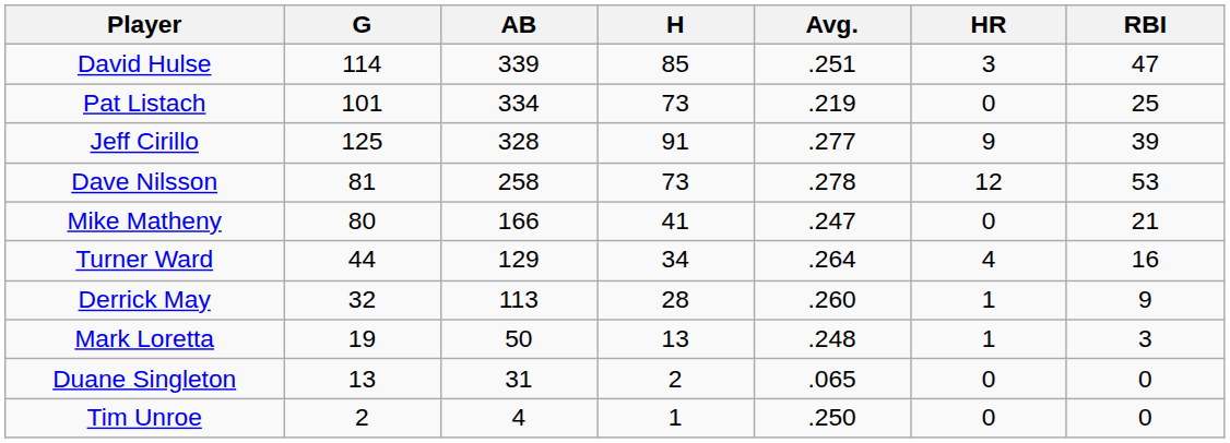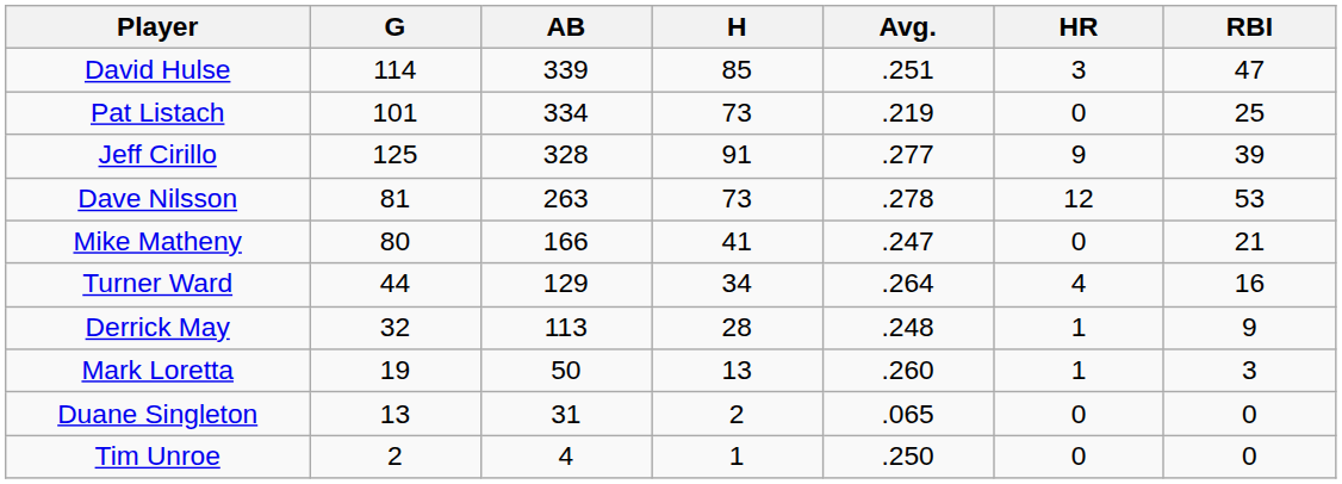Dave Nilsson | AB: 258 -> 263
Derrick May | Avg.: .260 -> .248
Mark Loretta | Avg.: .248 -> .260
